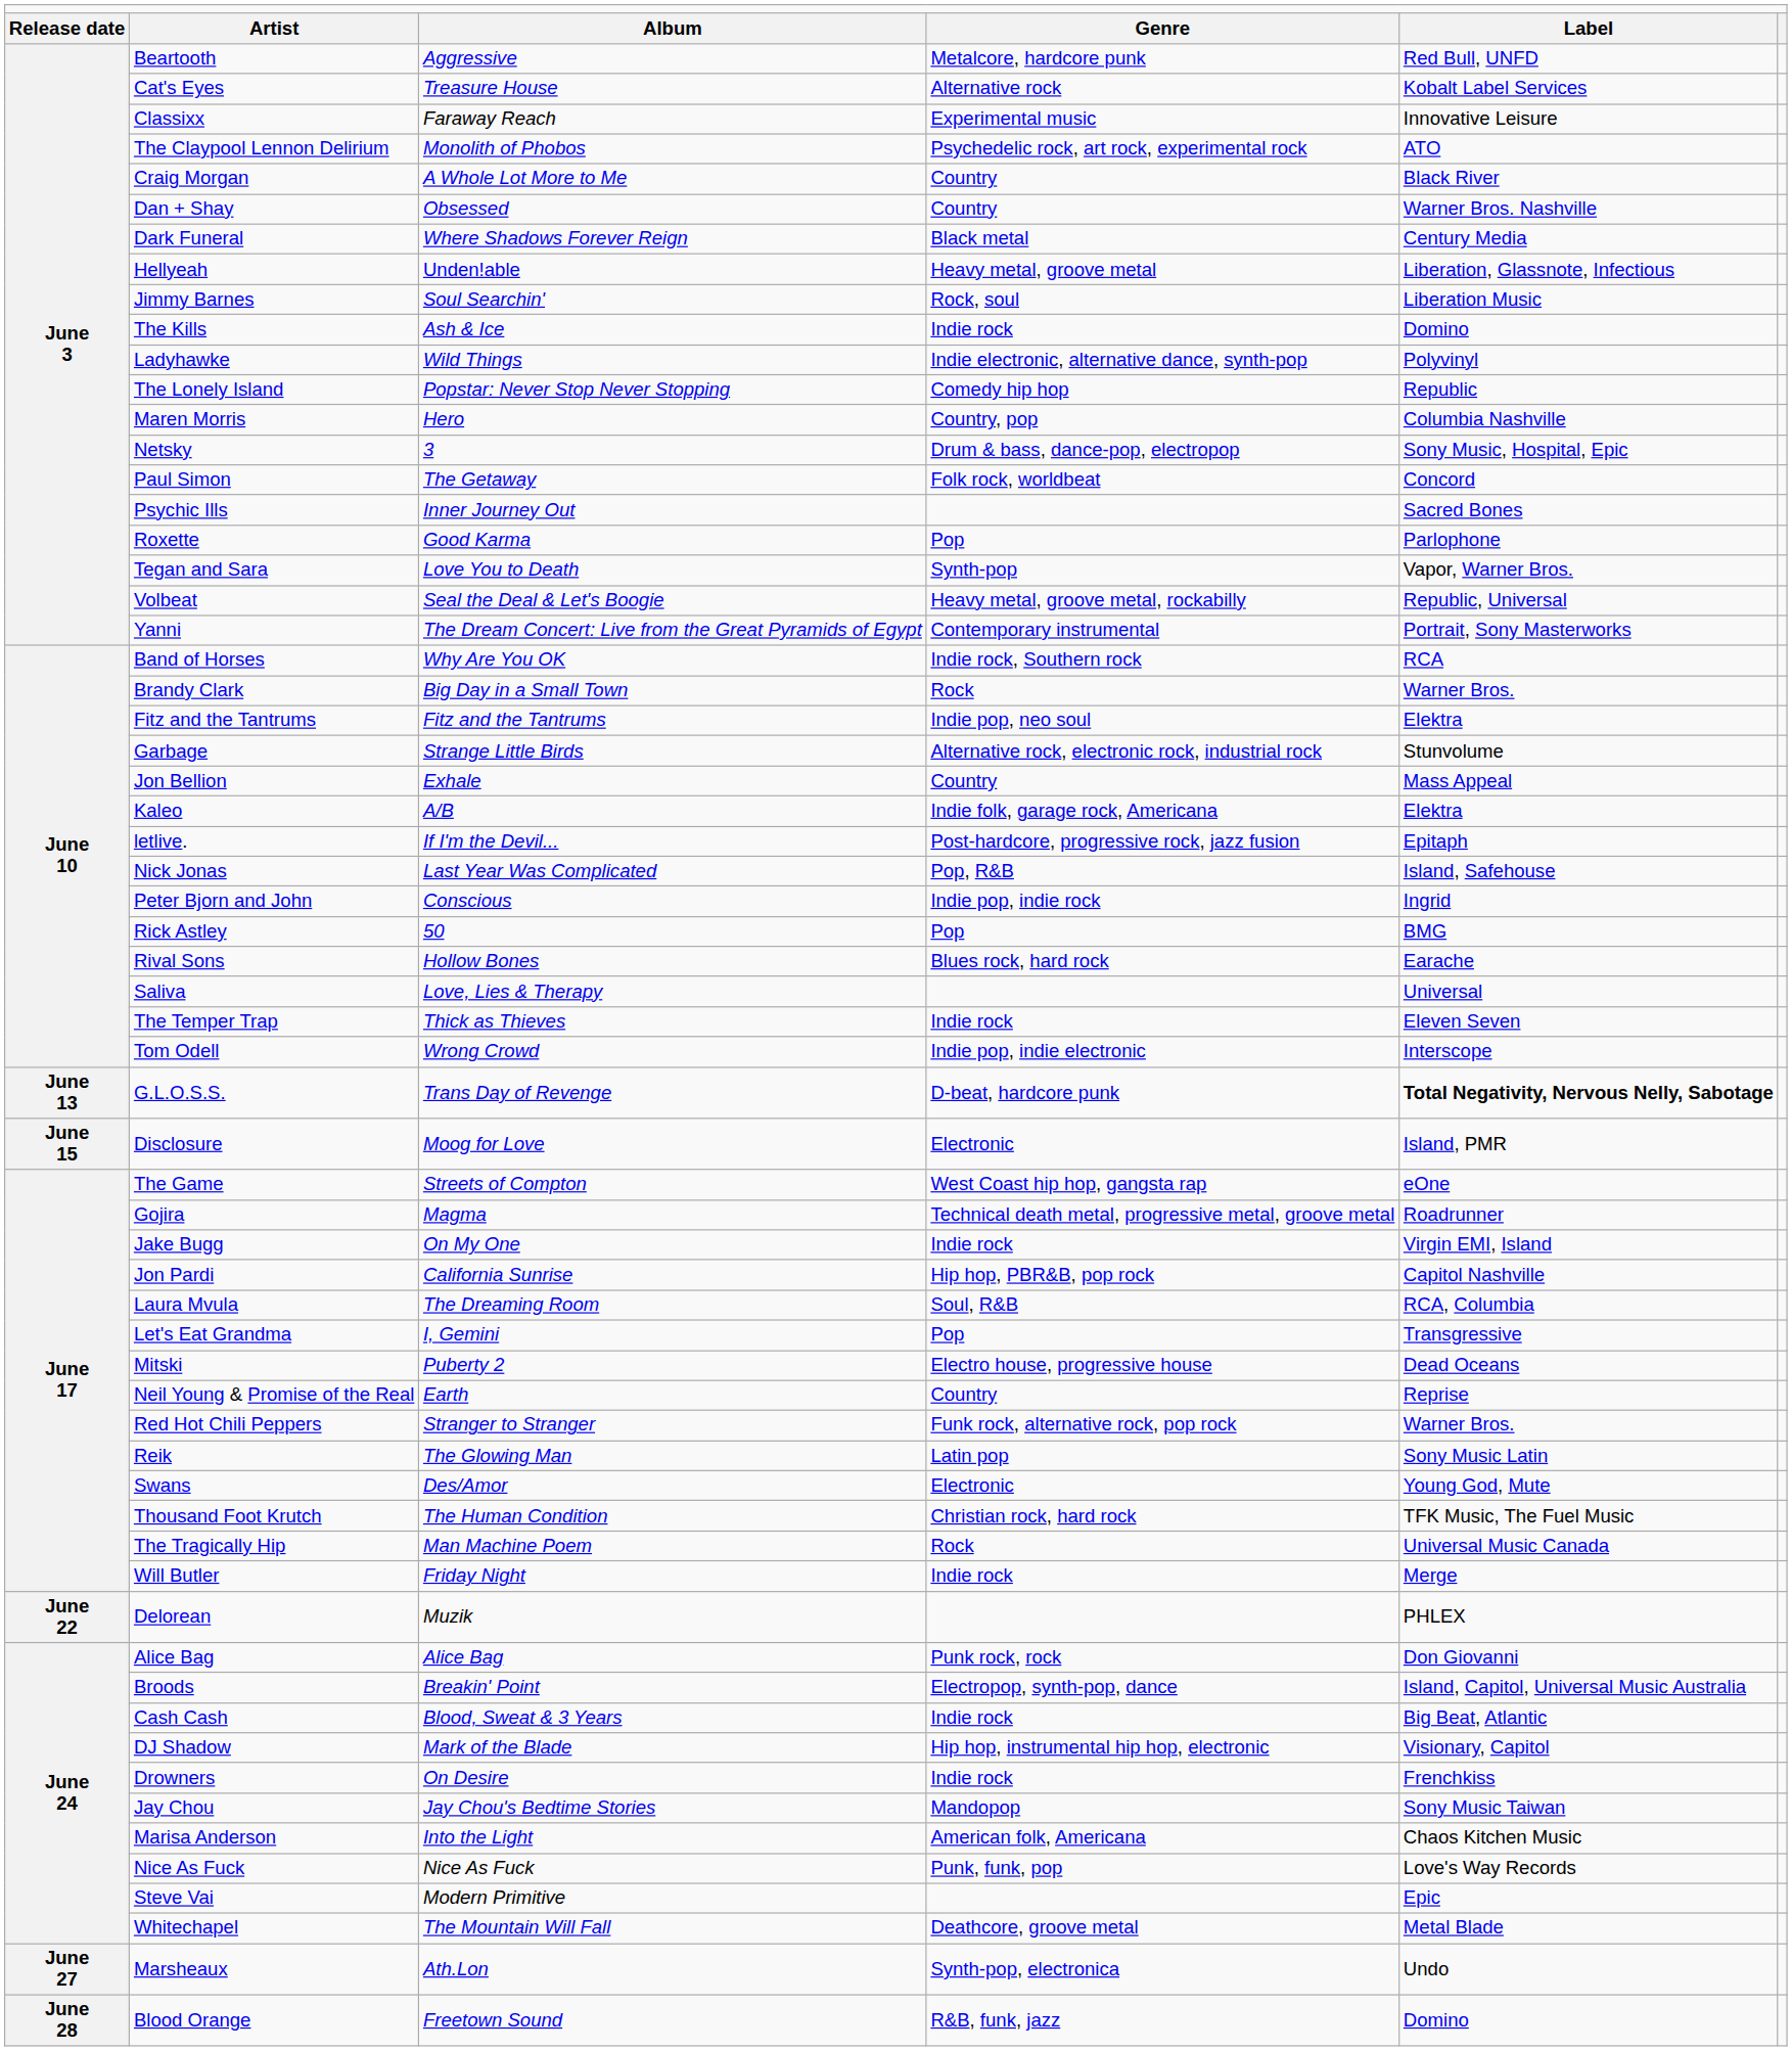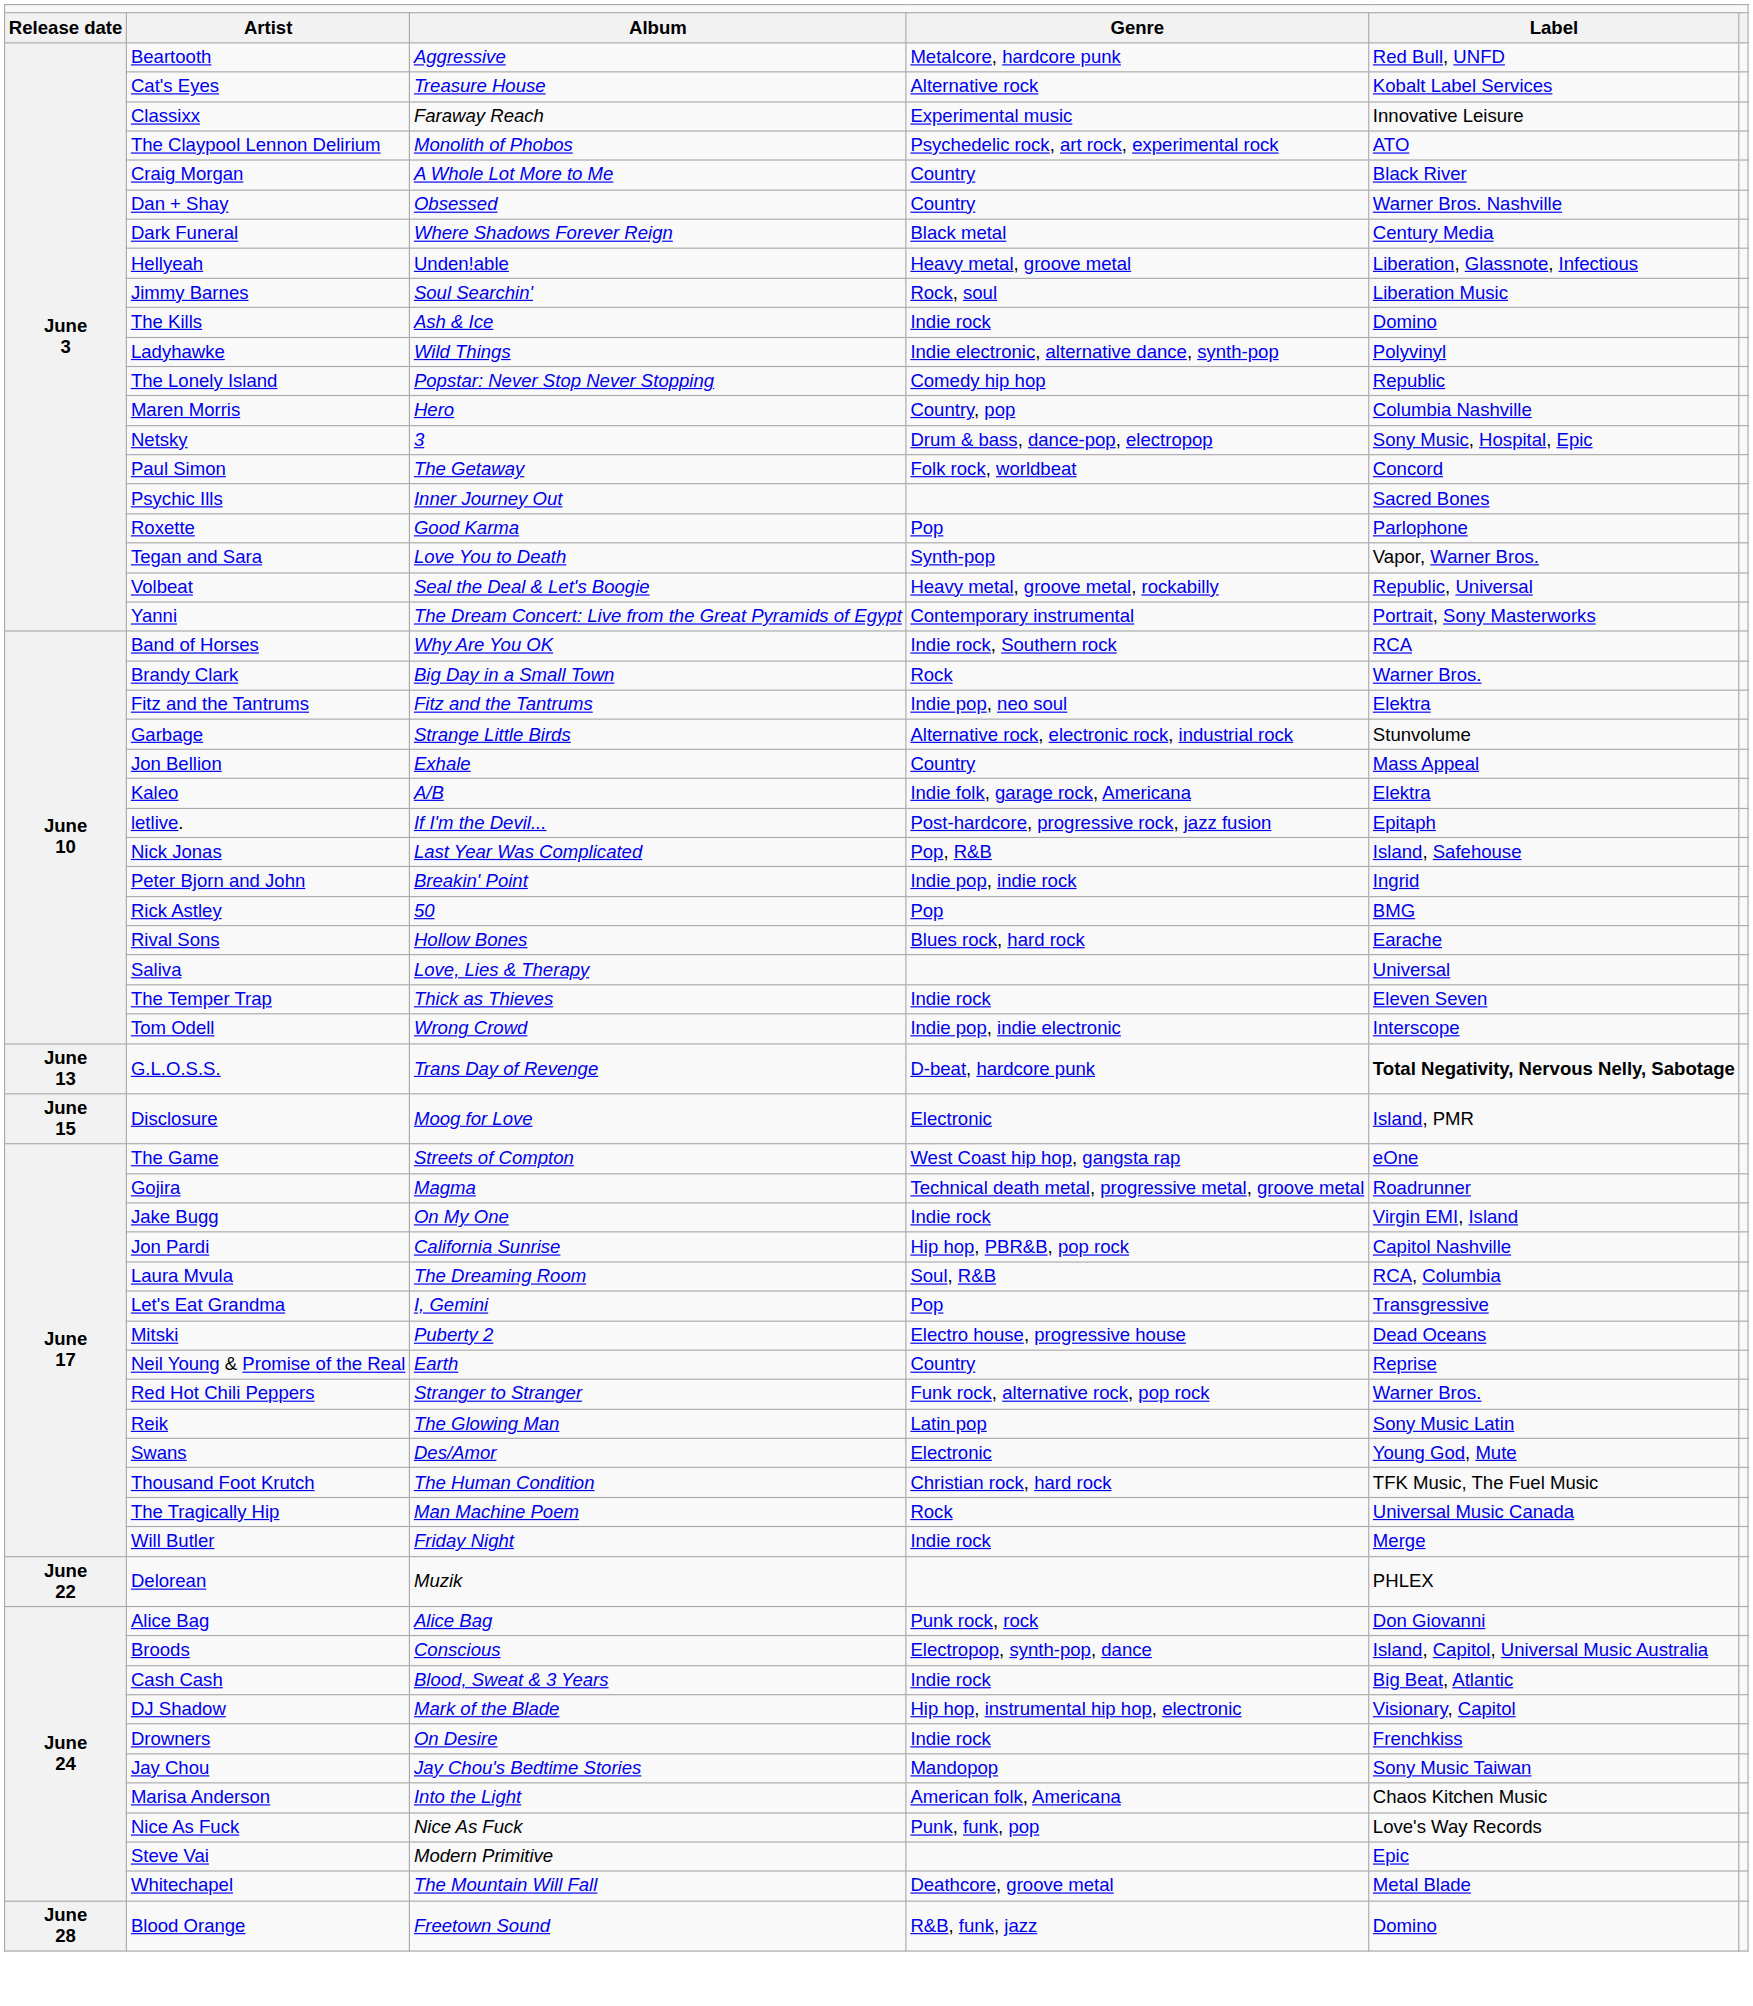Peter Bjorn and John | column 3: Conscious -> Breakin' Point
Broods | column 3: Breakin' Point -> Conscious
- row: June 27 | Marsheaux | Ath.Lon | Synth-pop, electronica | Undo
